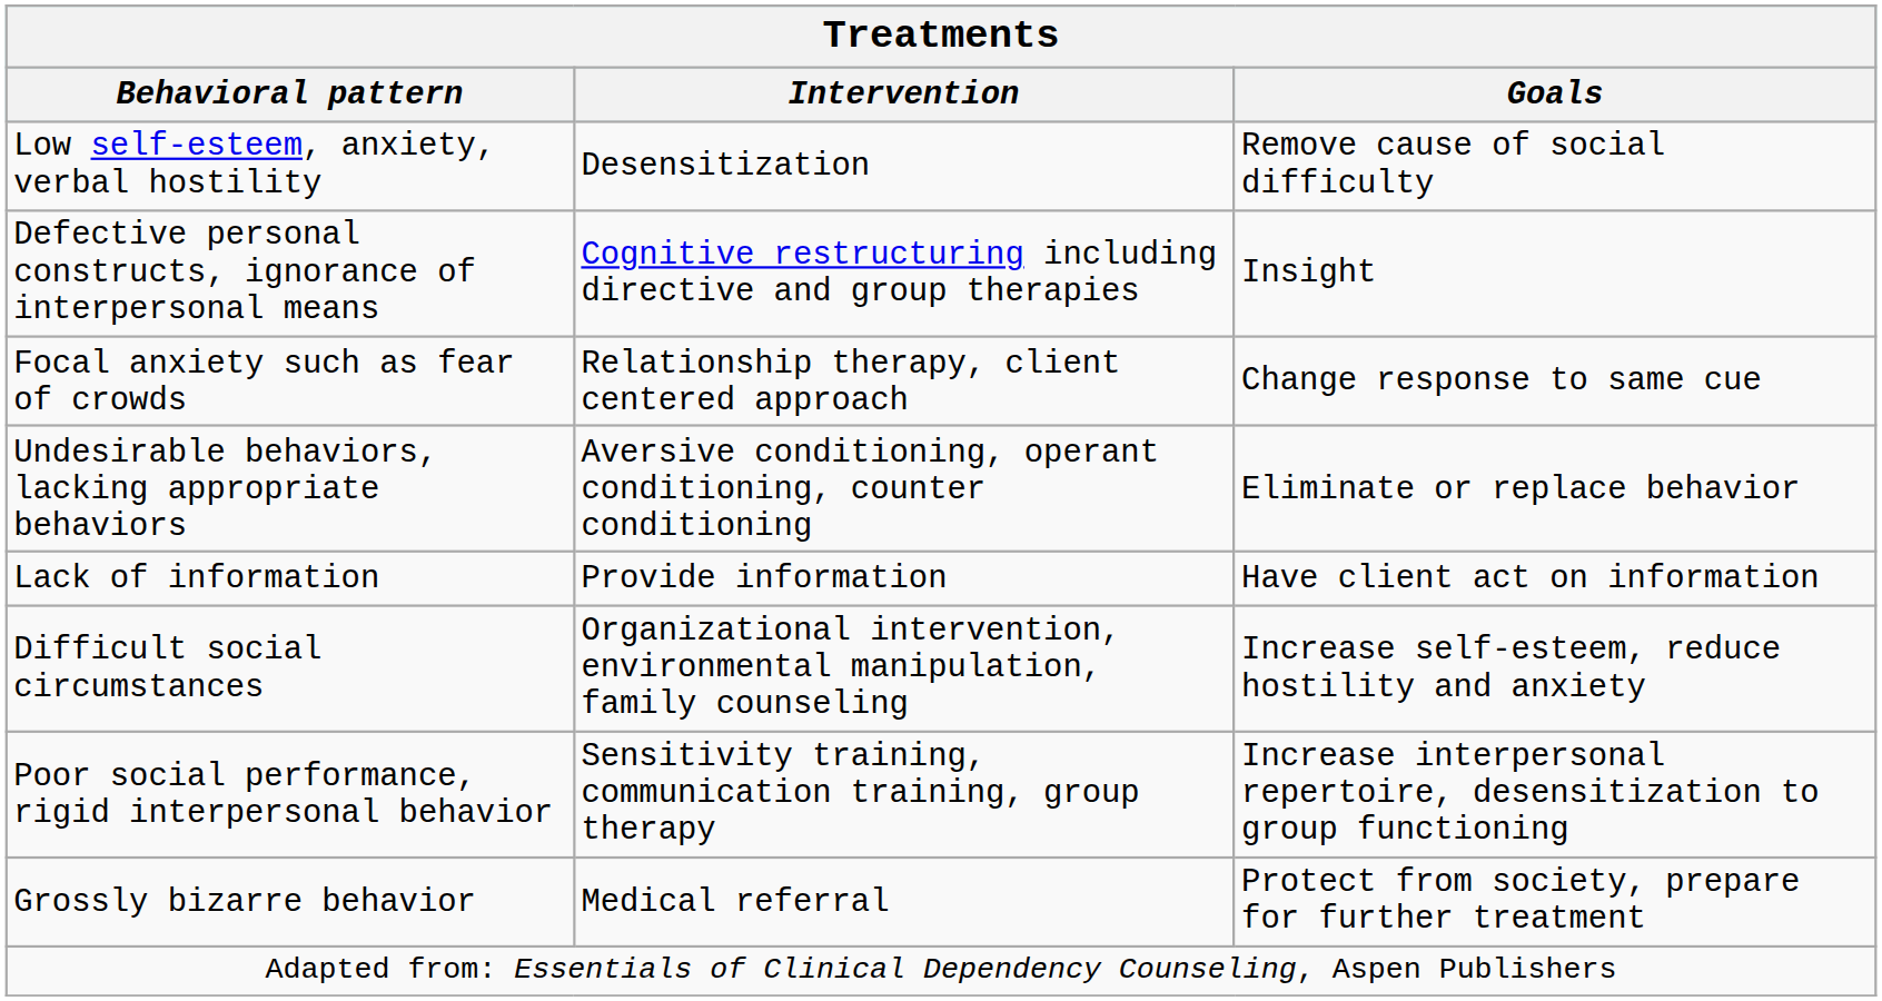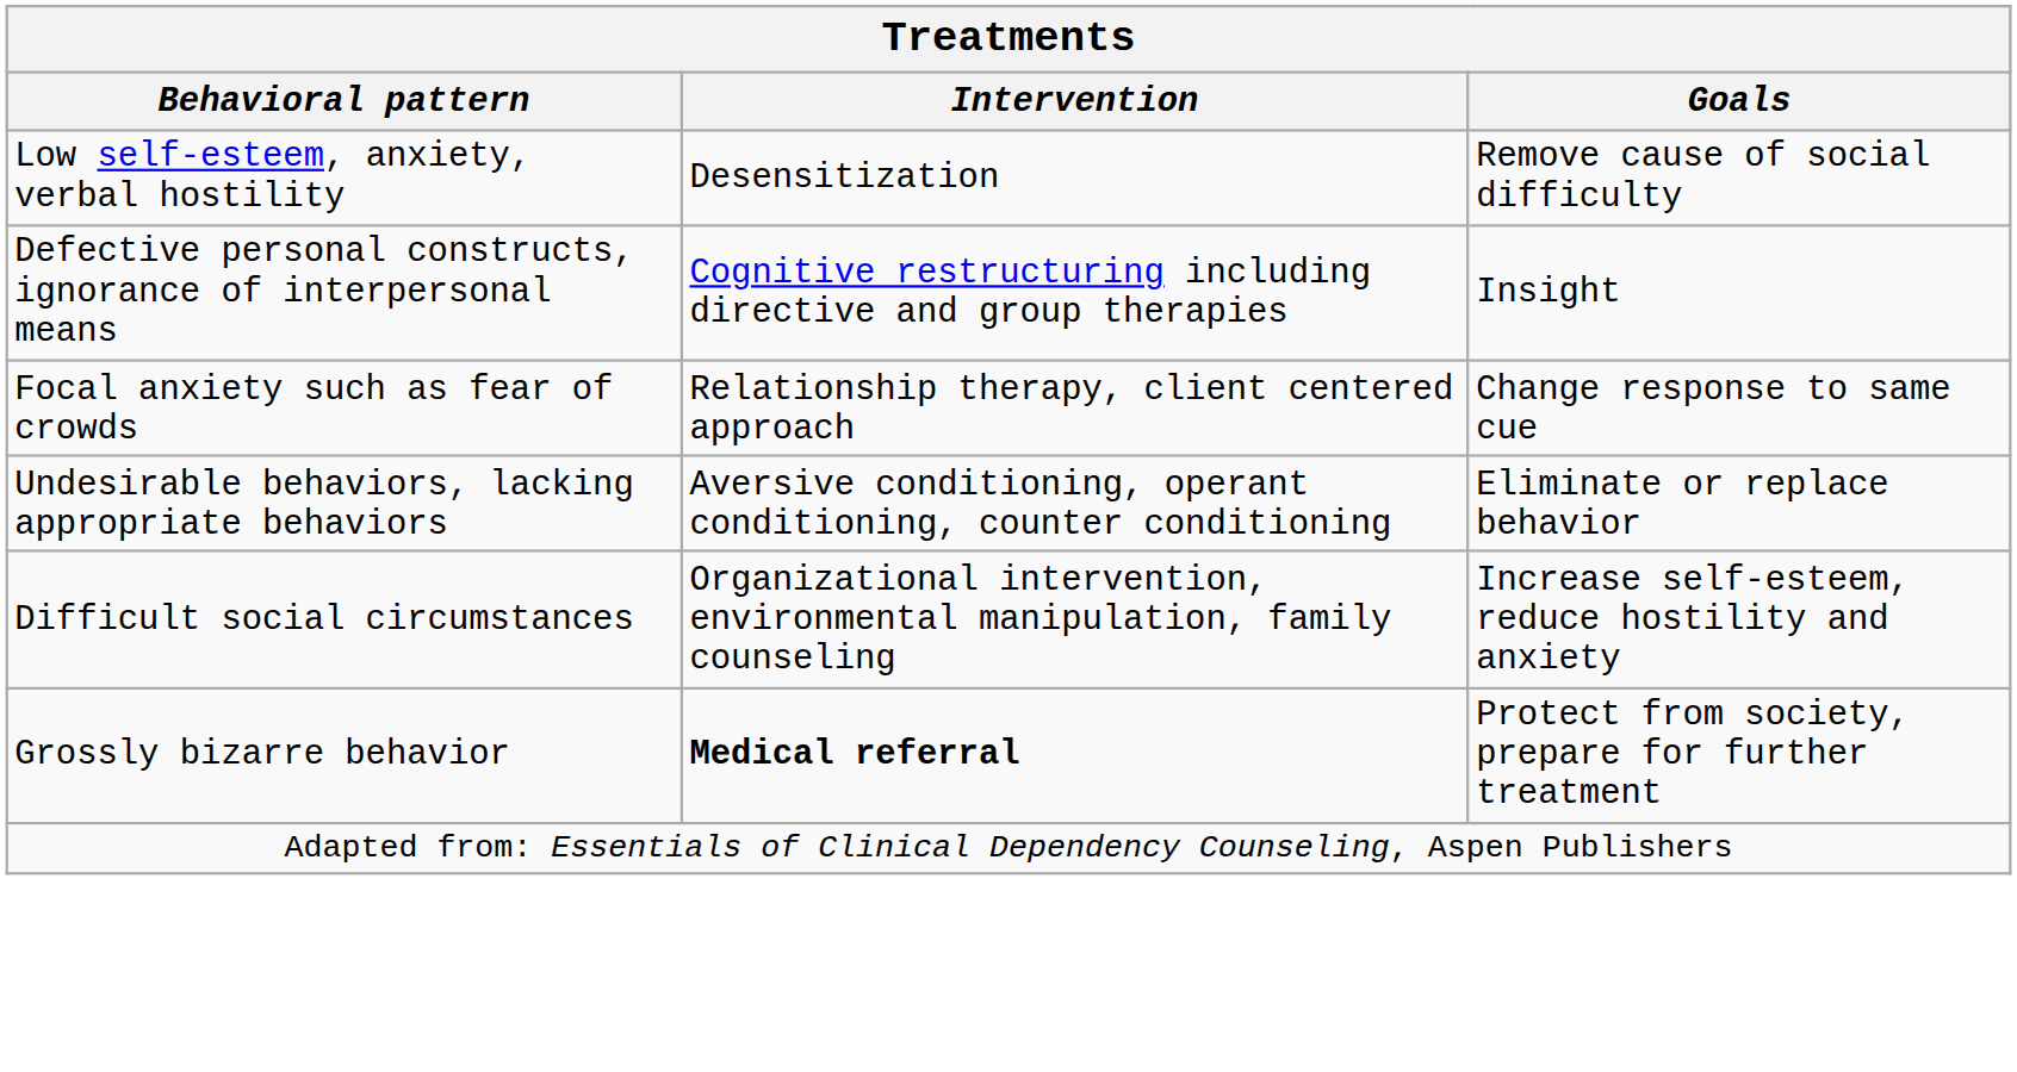- row: Lack of information | Provide information | Have client act on information
- row: Poor social performance, rigid interpersonal behavior | Sensitivity training, communication training, group therapy | Increase interpersonal repertoire, desensitization to group functioning
Grossly bizarre behavior | Intervention: normal -> bold
